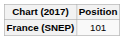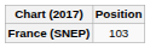France (SNEP) | Position: 101 -> 103
